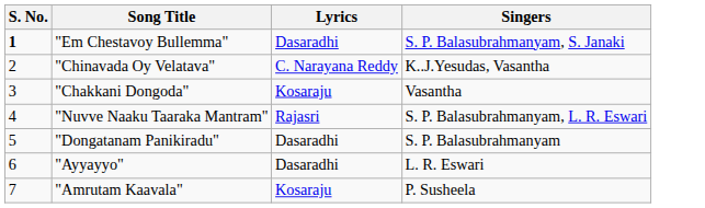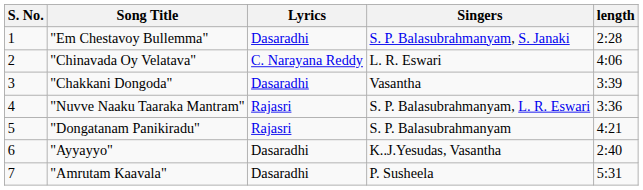+ column: length | 2:28 | 4:06 | 3:39 | 3:36 | 4:21 | 2:40 | 5:31
"Em Chestavoy Bullemma" | S. No.: bold -> normal
"Chinavada Oy Velatava" | Singers: K..J.Yesudas, Vasantha -> L. R. Eswari
"Chakkani Dongoda" | Lyrics: Kosaraju -> Dasaradhi
"Dongatanam Panikiradu" | Lyrics: Dasaradhi -> Rajasri
"Ayyayyo" | Singers: L. R. Eswari -> K..J.Yesudas, Vasantha
"Amrutam Kaavala" | Lyrics: Kosaraju -> Dasaradhi
